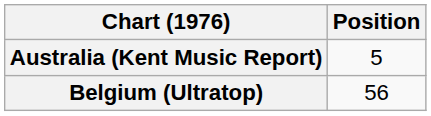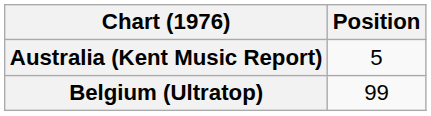Belgium (Ultratop) | Position: 56 -> 99
